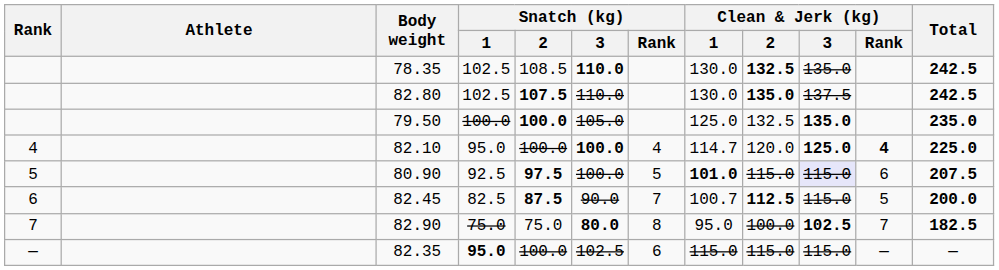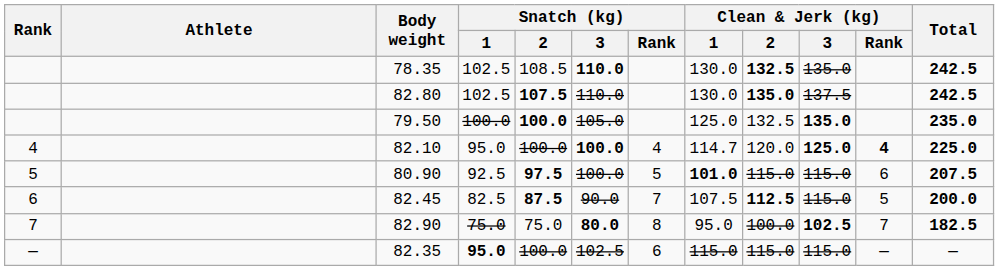80.90 | Clean & Jerk (kg) / 3: lavender background -> no background
82.45 | Clean & Jerk (kg) / 1: 100.7 -> 107.5
